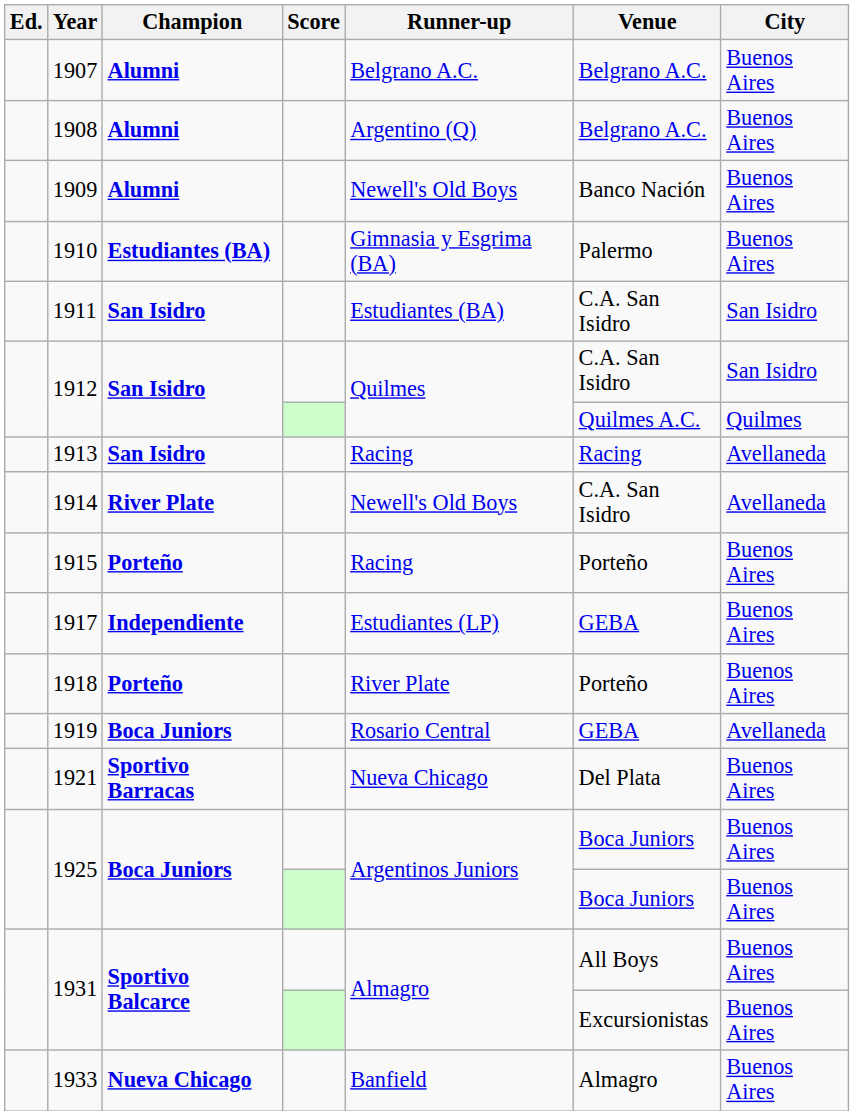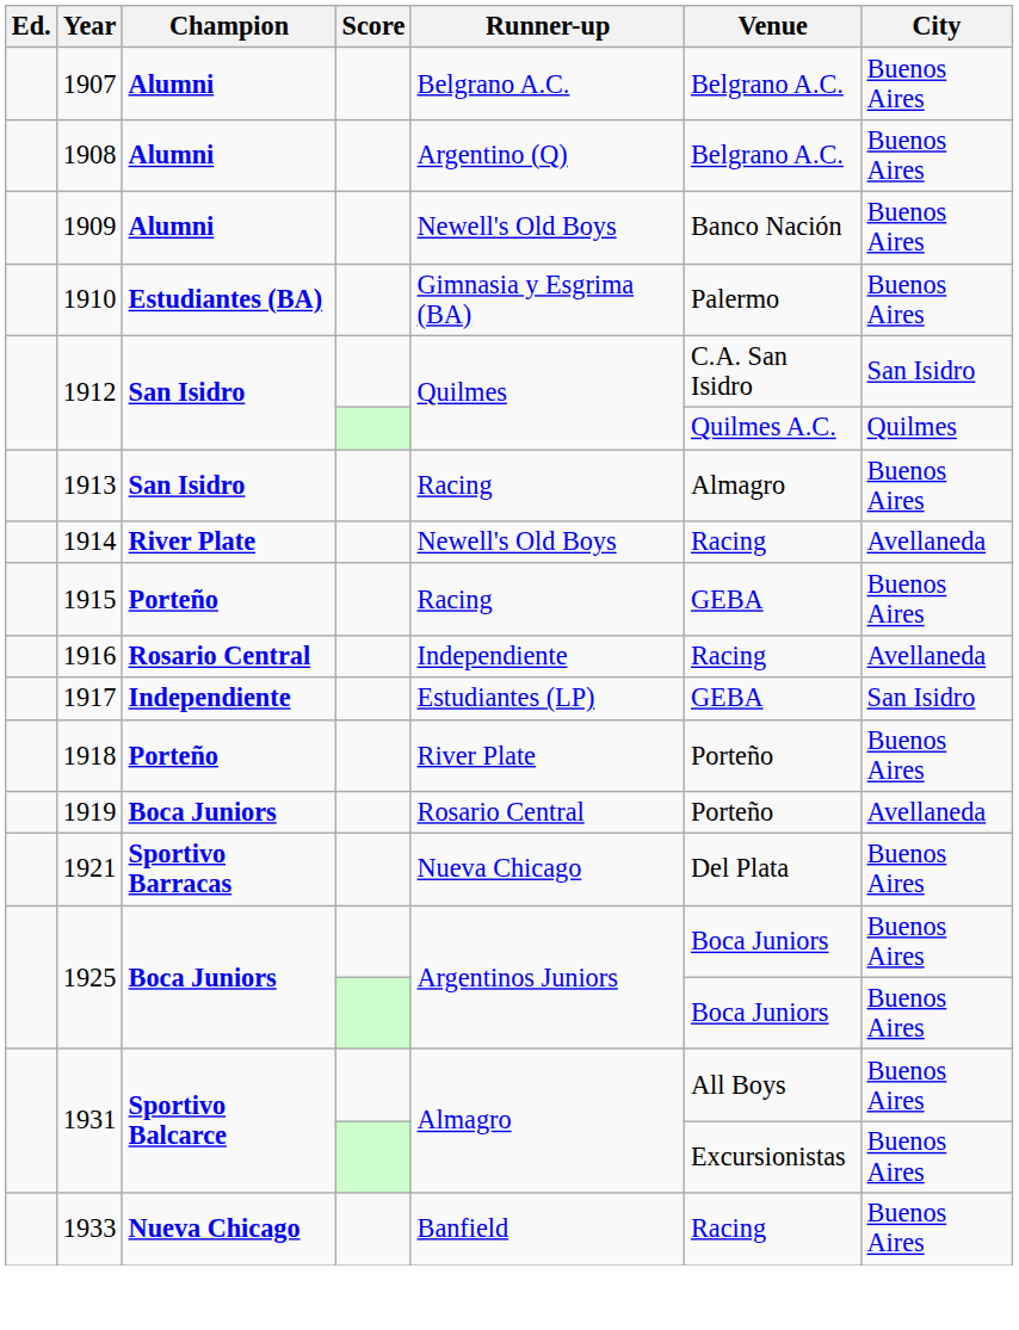- row: 1911 | San Isidro | Estudiantes (BA) | C.A. San Isidro | San Isidro
1913 | Venue: Racing -> Almagro
1913 | City: Avellaneda -> Buenos Aires
1914 | Venue: C.A. San Isidro -> Racing
1915 | Venue: Porteño -> GEBA
+ row: 1916 | Rosario Central | Independiente | Racing | Avellaneda
1917 | City: Buenos Aires -> San Isidro
1919 | Venue: GEBA -> Porteño
1933 | Venue: Almagro -> Racing
